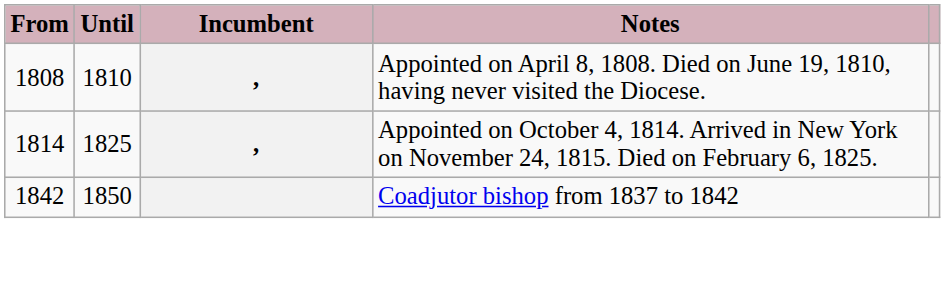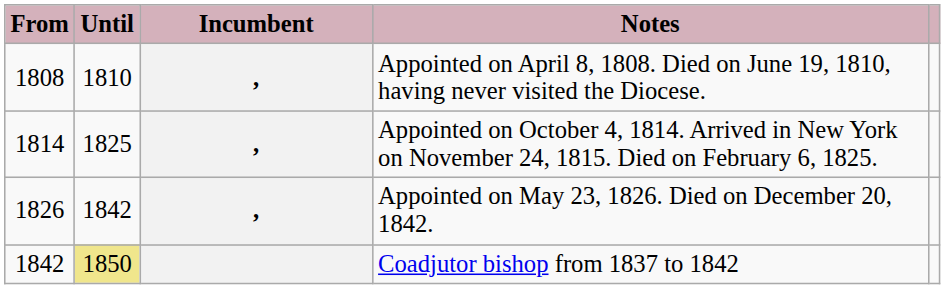+ row: 1826 | 1842 | , | Appointed on May 23, 1826. Died on December 20, 1842.
Coadjutor bishop from 1837 to 1842 | Until: no background -> khaki background
